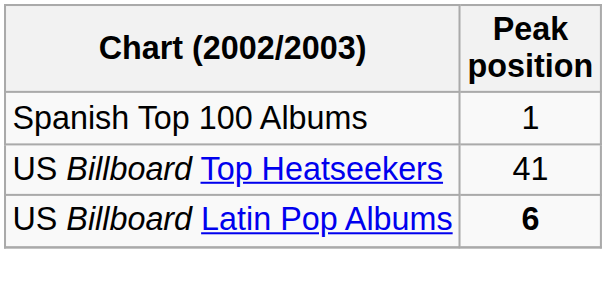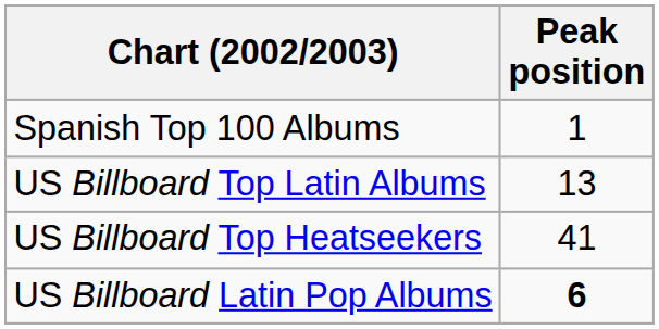+ row: US Billboard Top Latin Albums | 13
